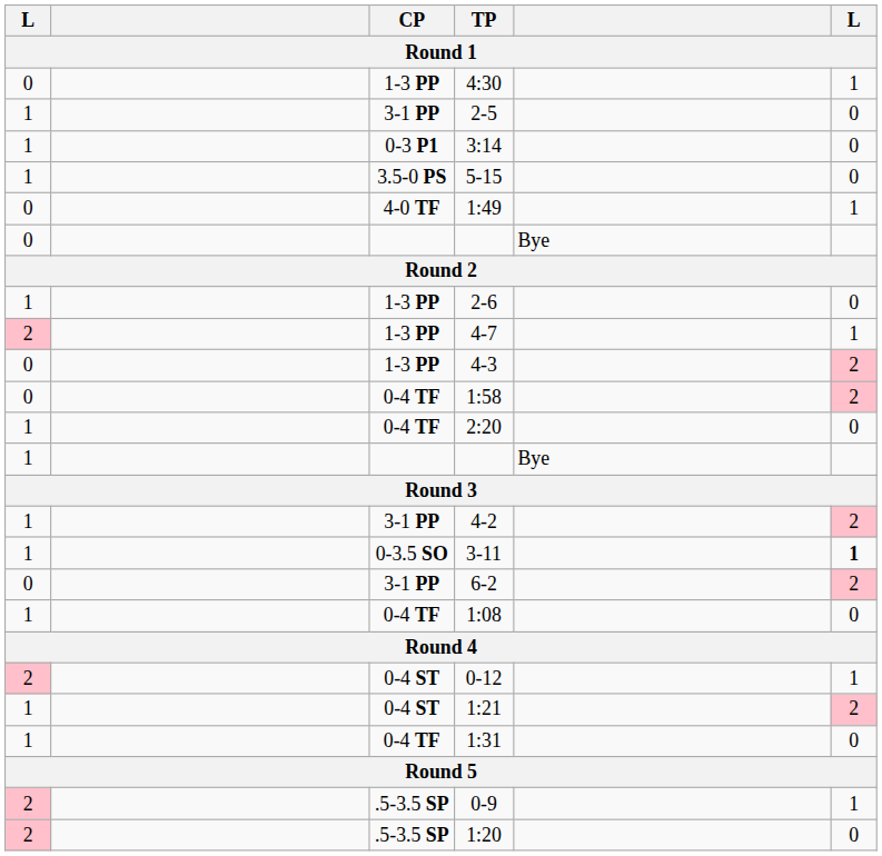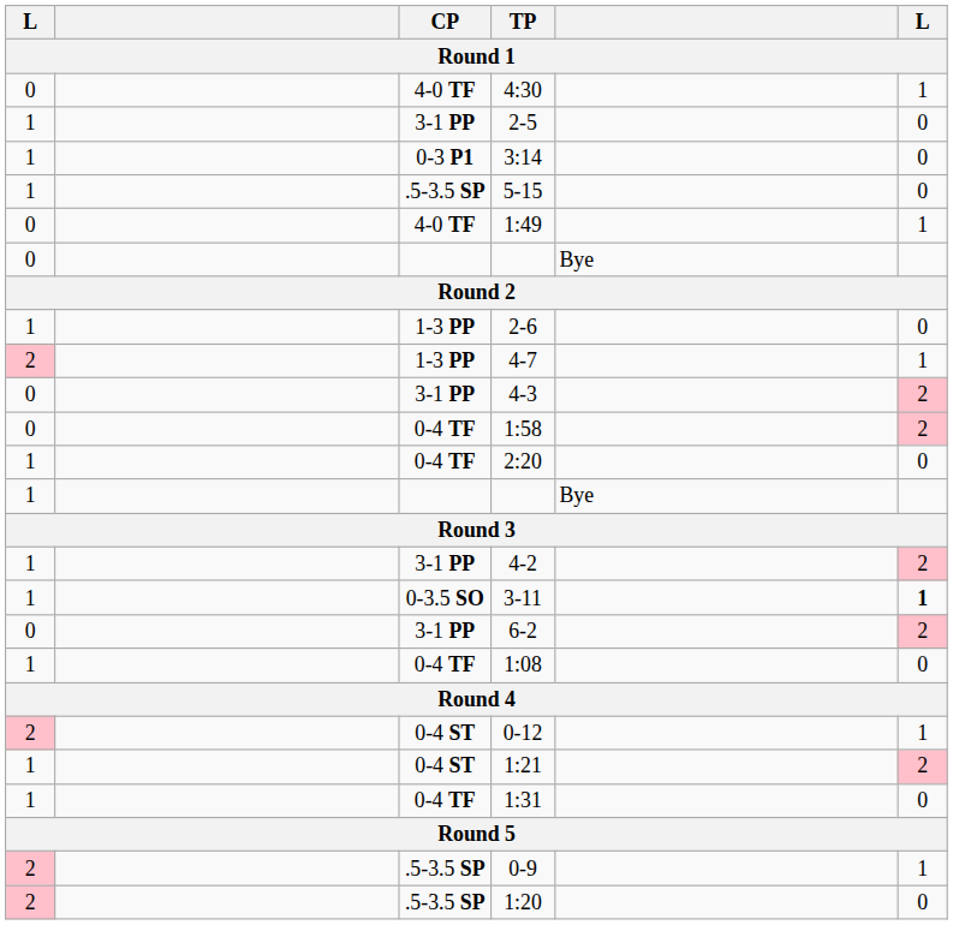4:30 | CP: 1-3 PP -> 4-0 TF
5-15 | CP: 3.5-0 PS -> .5-3.5 SP
4-3 | CP: 1-3 PP -> 3-1 PP
